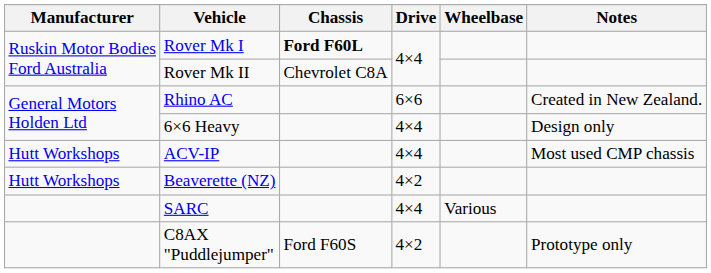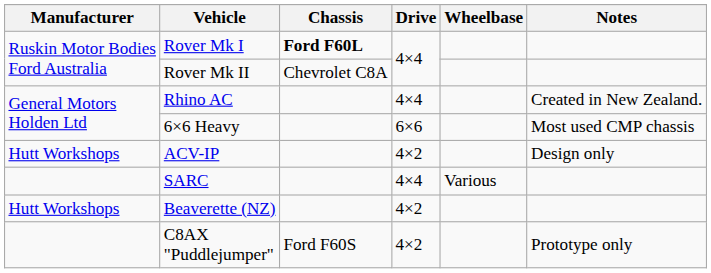Rhino AC | Drive: 6×6 -> 4×4
6×6 Heavy | Drive: 4×4 -> 6×6
6×6 Heavy | Notes: Design only -> Most used CMP chassis
ACV-IP | Drive: 4×4 -> 4×2
ACV-IP | Notes: Most used CMP chassis -> Design only
rows swapped: SARC <-> Beaverette (NZ)
